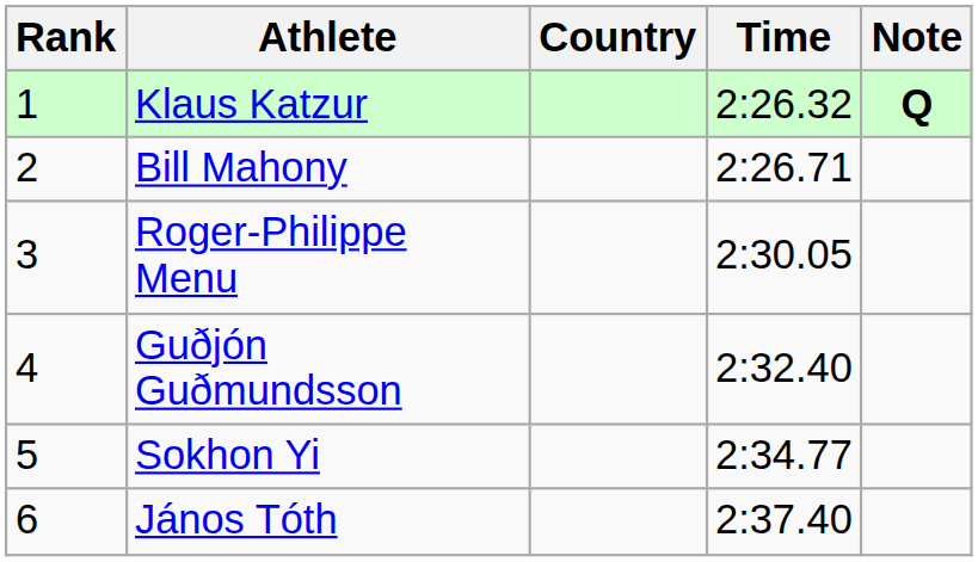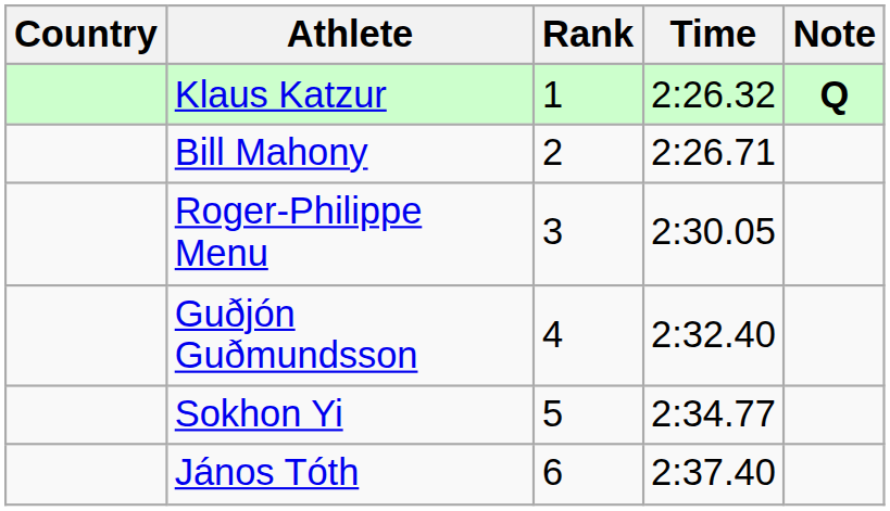columns swapped: Rank <-> Country
